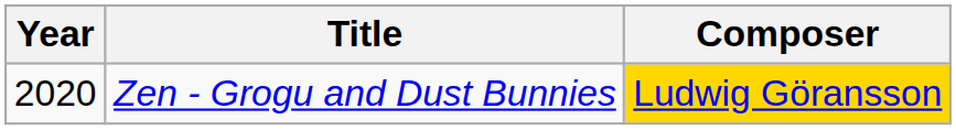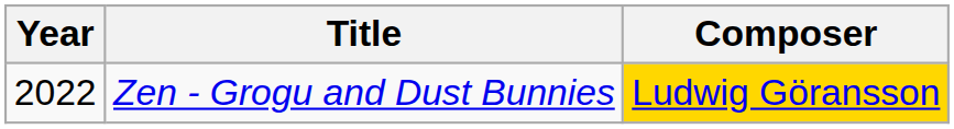Zen - Grogu and Dust Bunnies | Year: 2020 -> 2022
